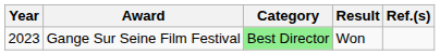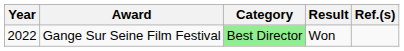Gange Sur Seine Film Festival | Year: 2023 -> 2022
